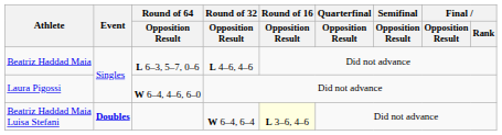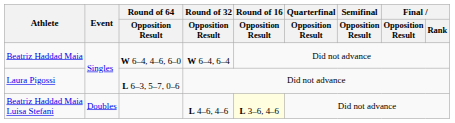Beatriz Haddad Maia | Round of 64 / Opposition Result: L 6–3, 5–7, 0–6 -> W 6–4, 4–6, 6–0
Beatriz Haddad Maia | Round of 32 / Opposition Result: L 4–6, 4–6 -> W 6–4, 6–4
Laura Pigossi | Round of 64 / Opposition Result: W 6–4, 4–6, 6–0 -> L 6–3, 5–7, 0–6
Beatriz Haddad Maia Luisa Stefani | Event: bold -> normal
Beatriz Haddad Maia Luisa Stefani | Round of 32 / Opposition Result: W 6–4, 6–4 -> L 4–6, 4–6
